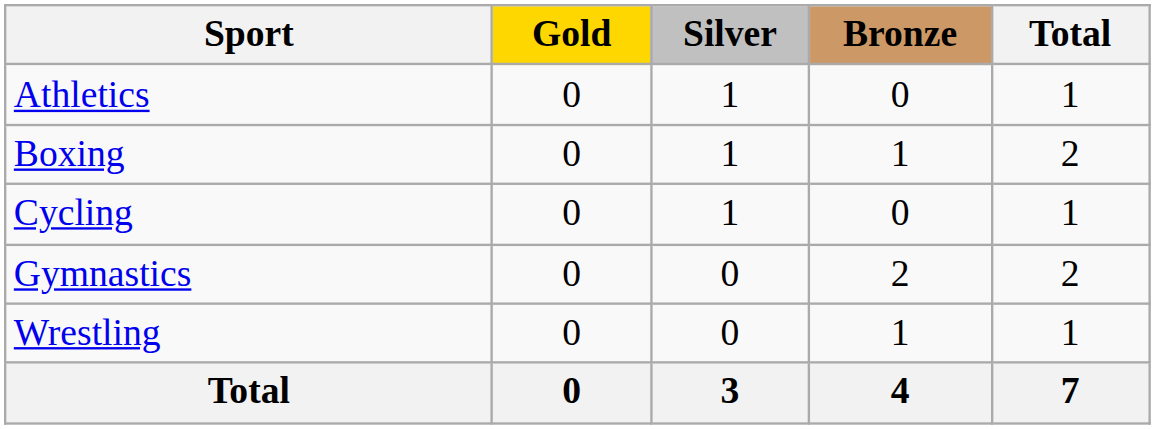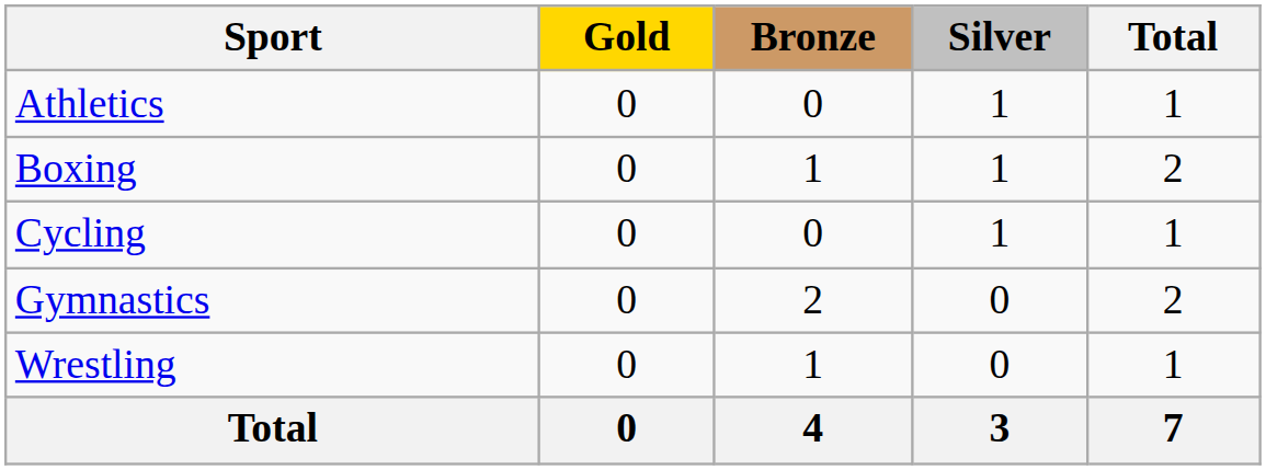columns swapped: Silver <-> Bronze
